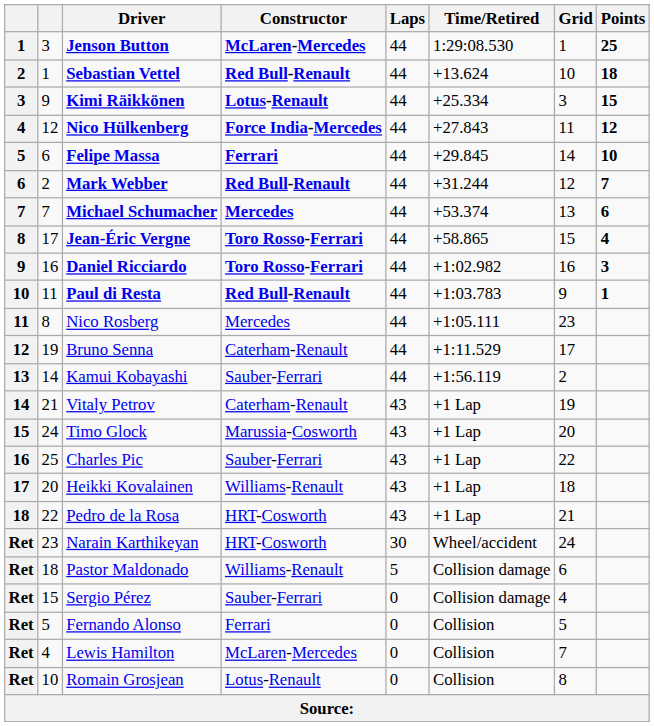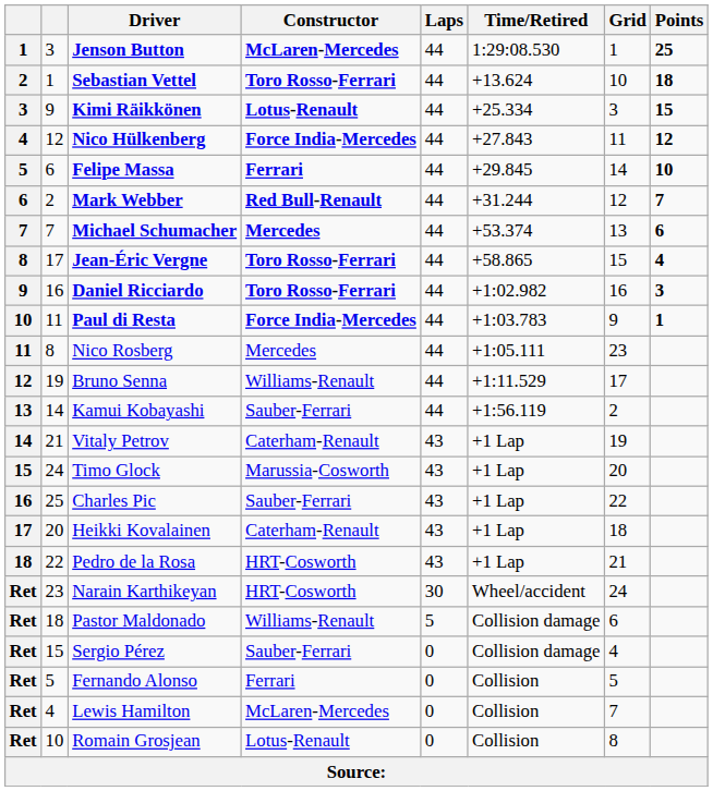Sebastian Vettel | Constructor: Red Bull-Renault -> Toro Rosso-Ferrari
Paul di Resta | Constructor: Red Bull-Renault -> Force India-Mercedes
Bruno Senna | Constructor: Caterham-Renault -> Williams-Renault
Heikki Kovalainen | Constructor: Williams-Renault -> Caterham-Renault
